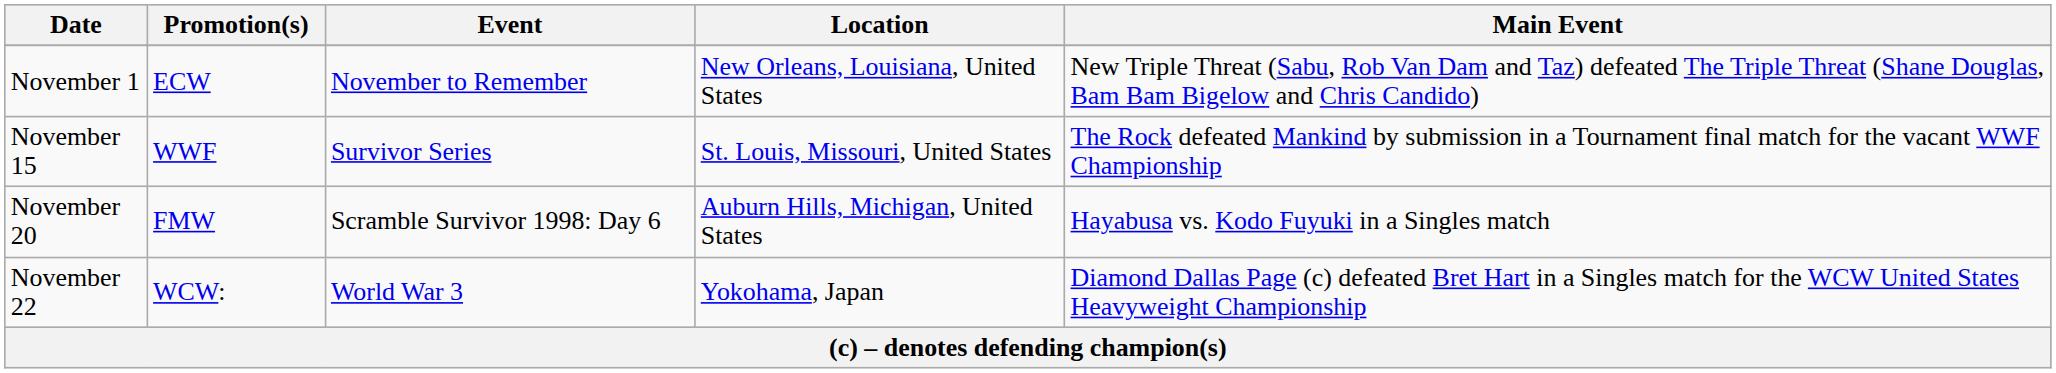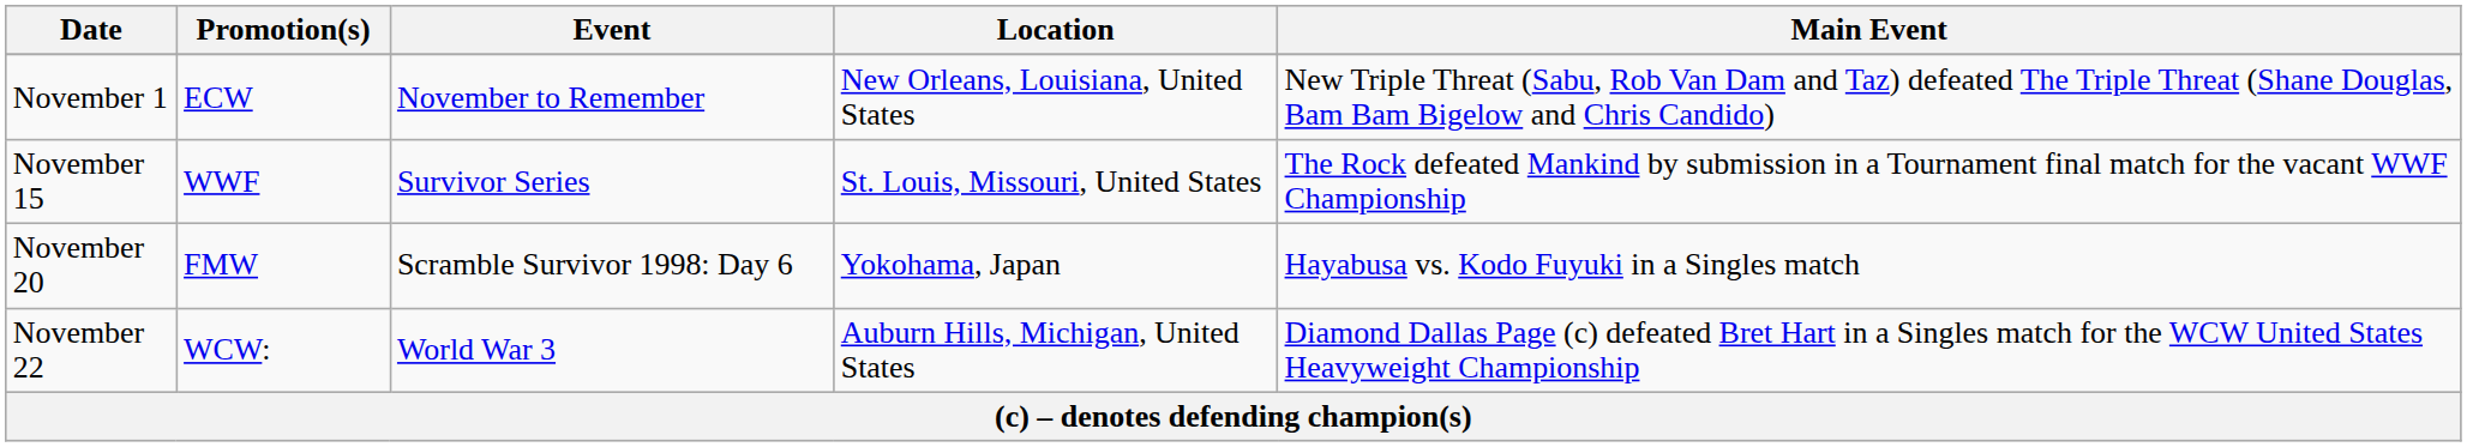November 20 | Location: Auburn Hills, Michigan, United States -> Yokohama, Japan
November 22 | Location: Yokohama, Japan -> Auburn Hills, Michigan, United States
